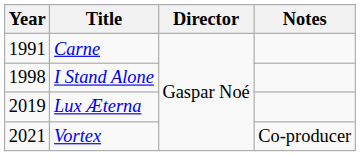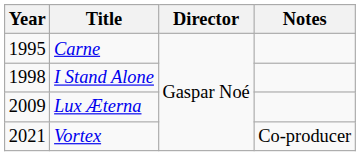Carne | Year: 1991 -> 1995
Lux Æterna | Year: 2019 -> 2009
